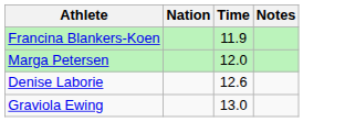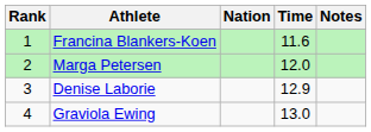+ column: Rank | 1 | 2 | 3 | 4
Francina Blankers-Koen | Time: 11.9 -> 11.6
Denise Laborie | Time: 12.6 -> 12.9
